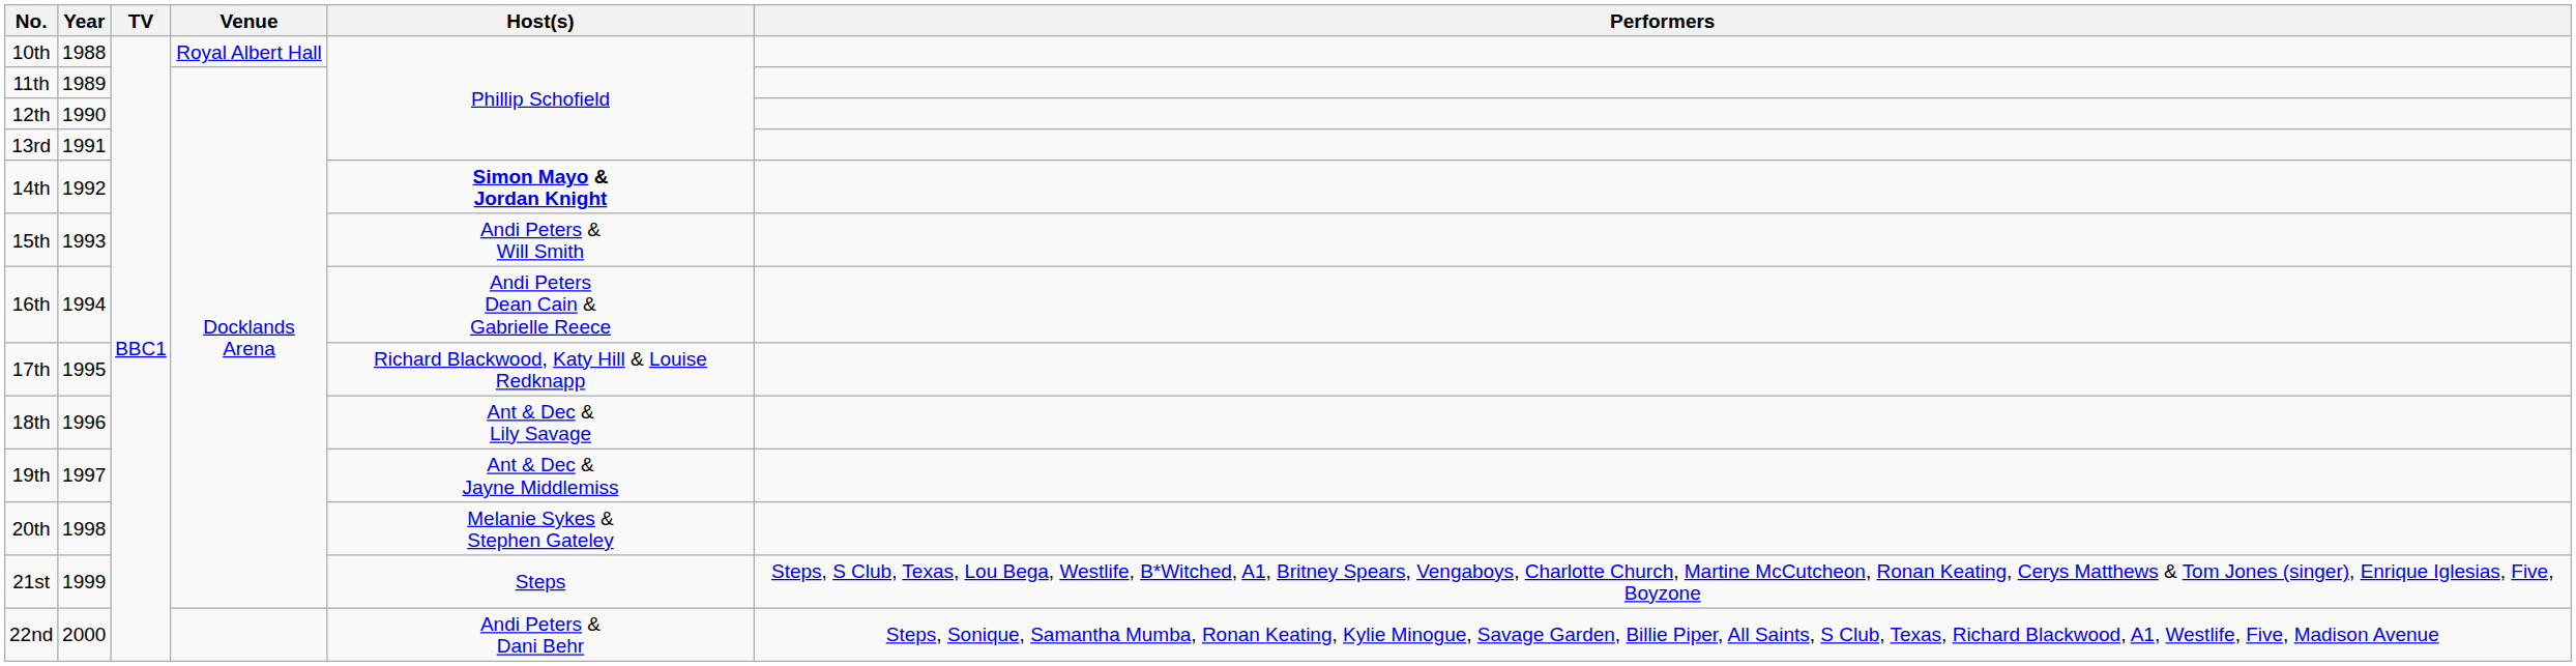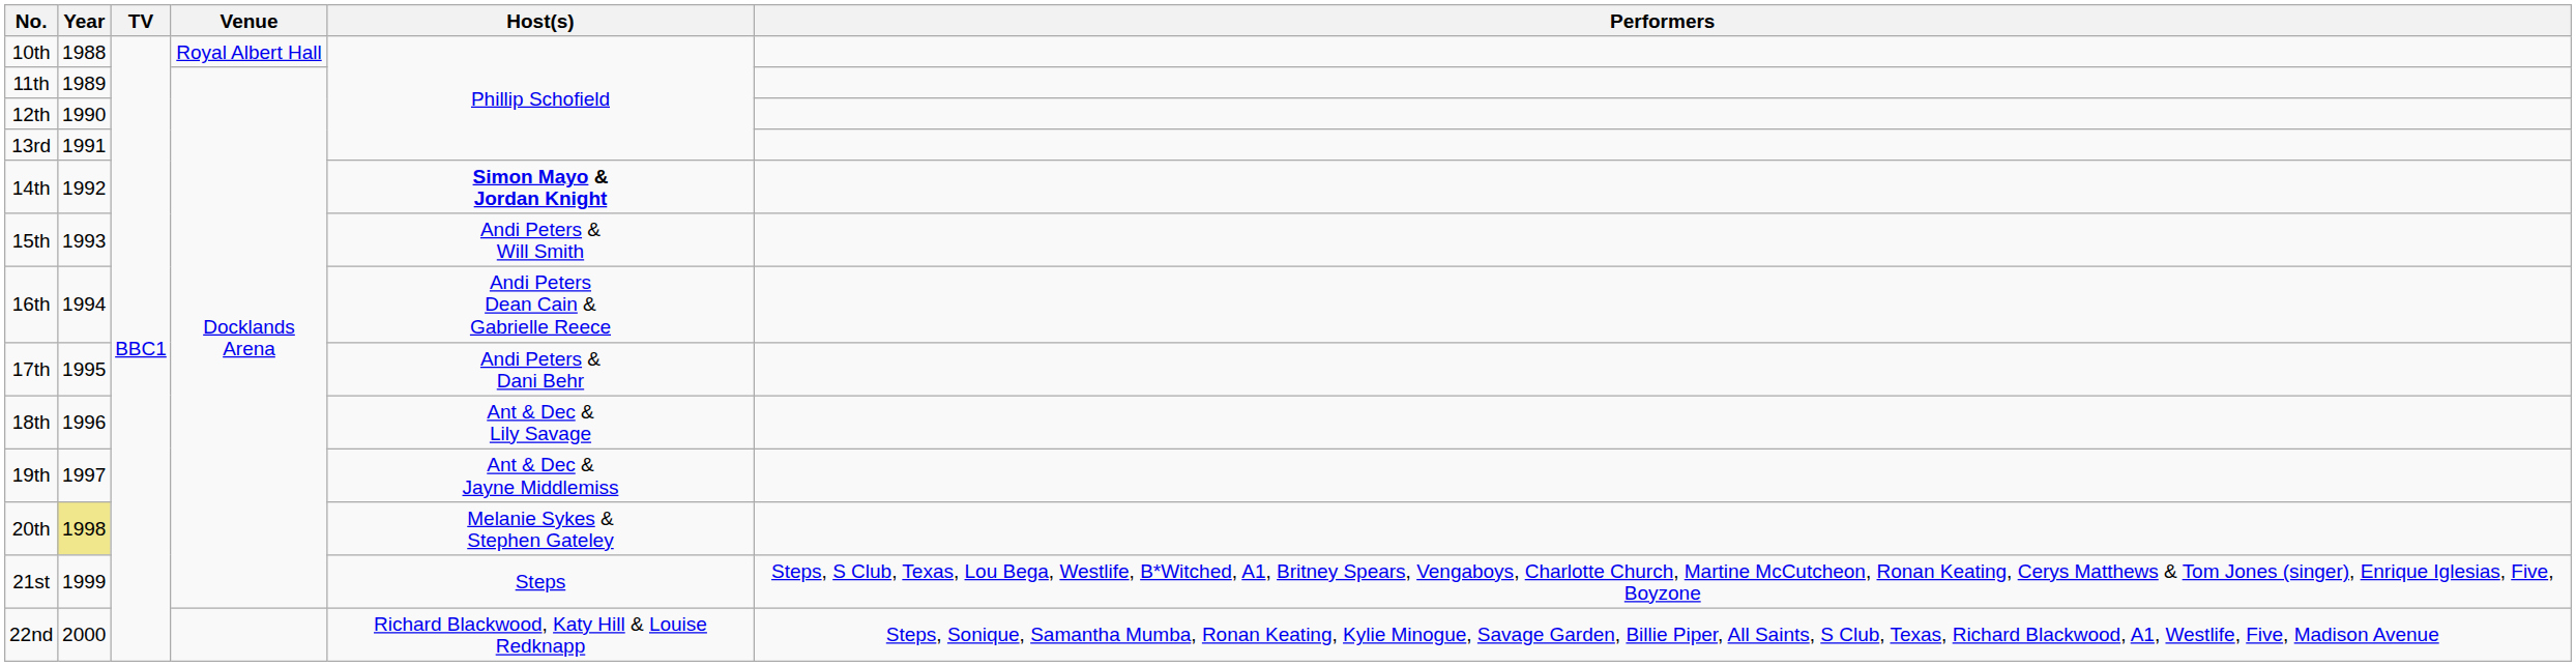17th | Host(s): Richard Blackwood, Katy Hill & Louise Redknapp -> Andi Peters & Dani Behr
20th | Year: no background -> khaki background
22nd | Host(s): Andi Peters & Dani Behr -> Richard Blackwood, Katy Hill & Louise Redknapp
